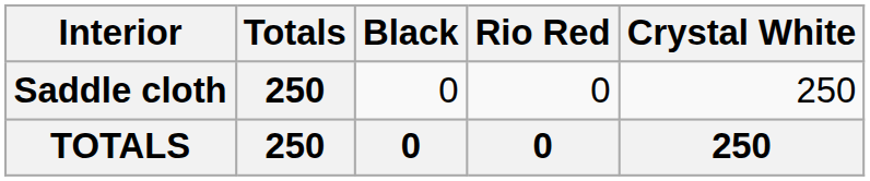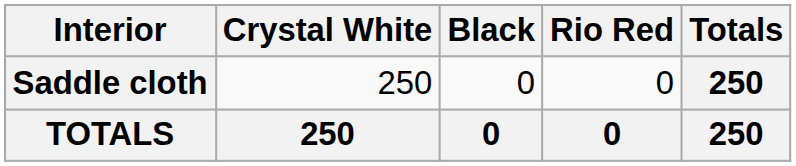columns swapped: Crystal White <-> Totals
